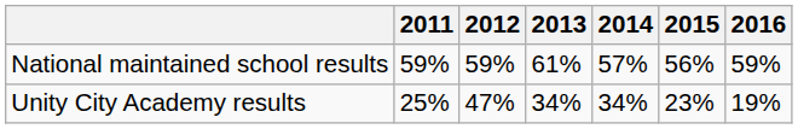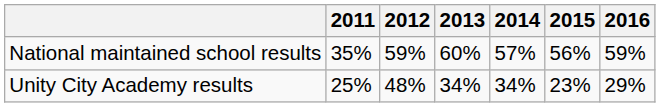National maintained school results | 2011: 59% -> 35%
National maintained school results | 2013: 61% -> 60%
Unity City Academy results | 2012: 47% -> 48%
Unity City Academy results | 2016: 19% -> 29%
